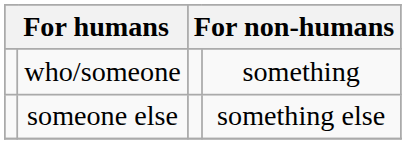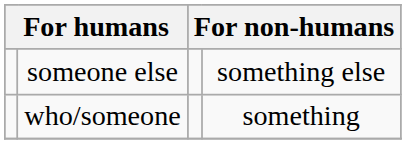rows swapped: who/someone <-> someone else
